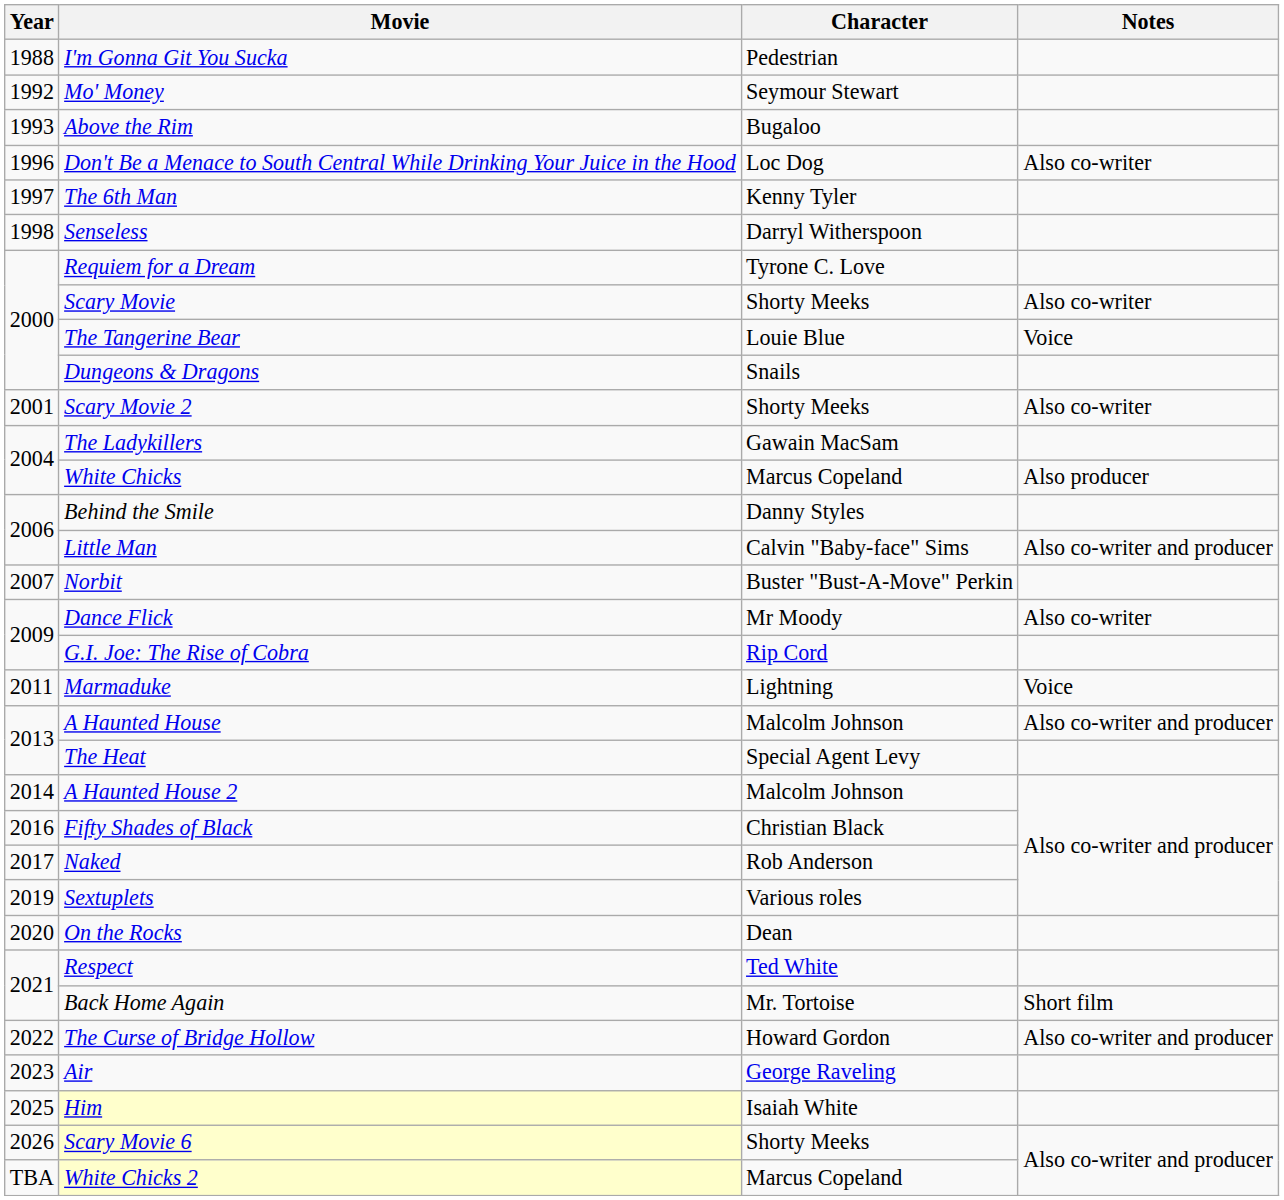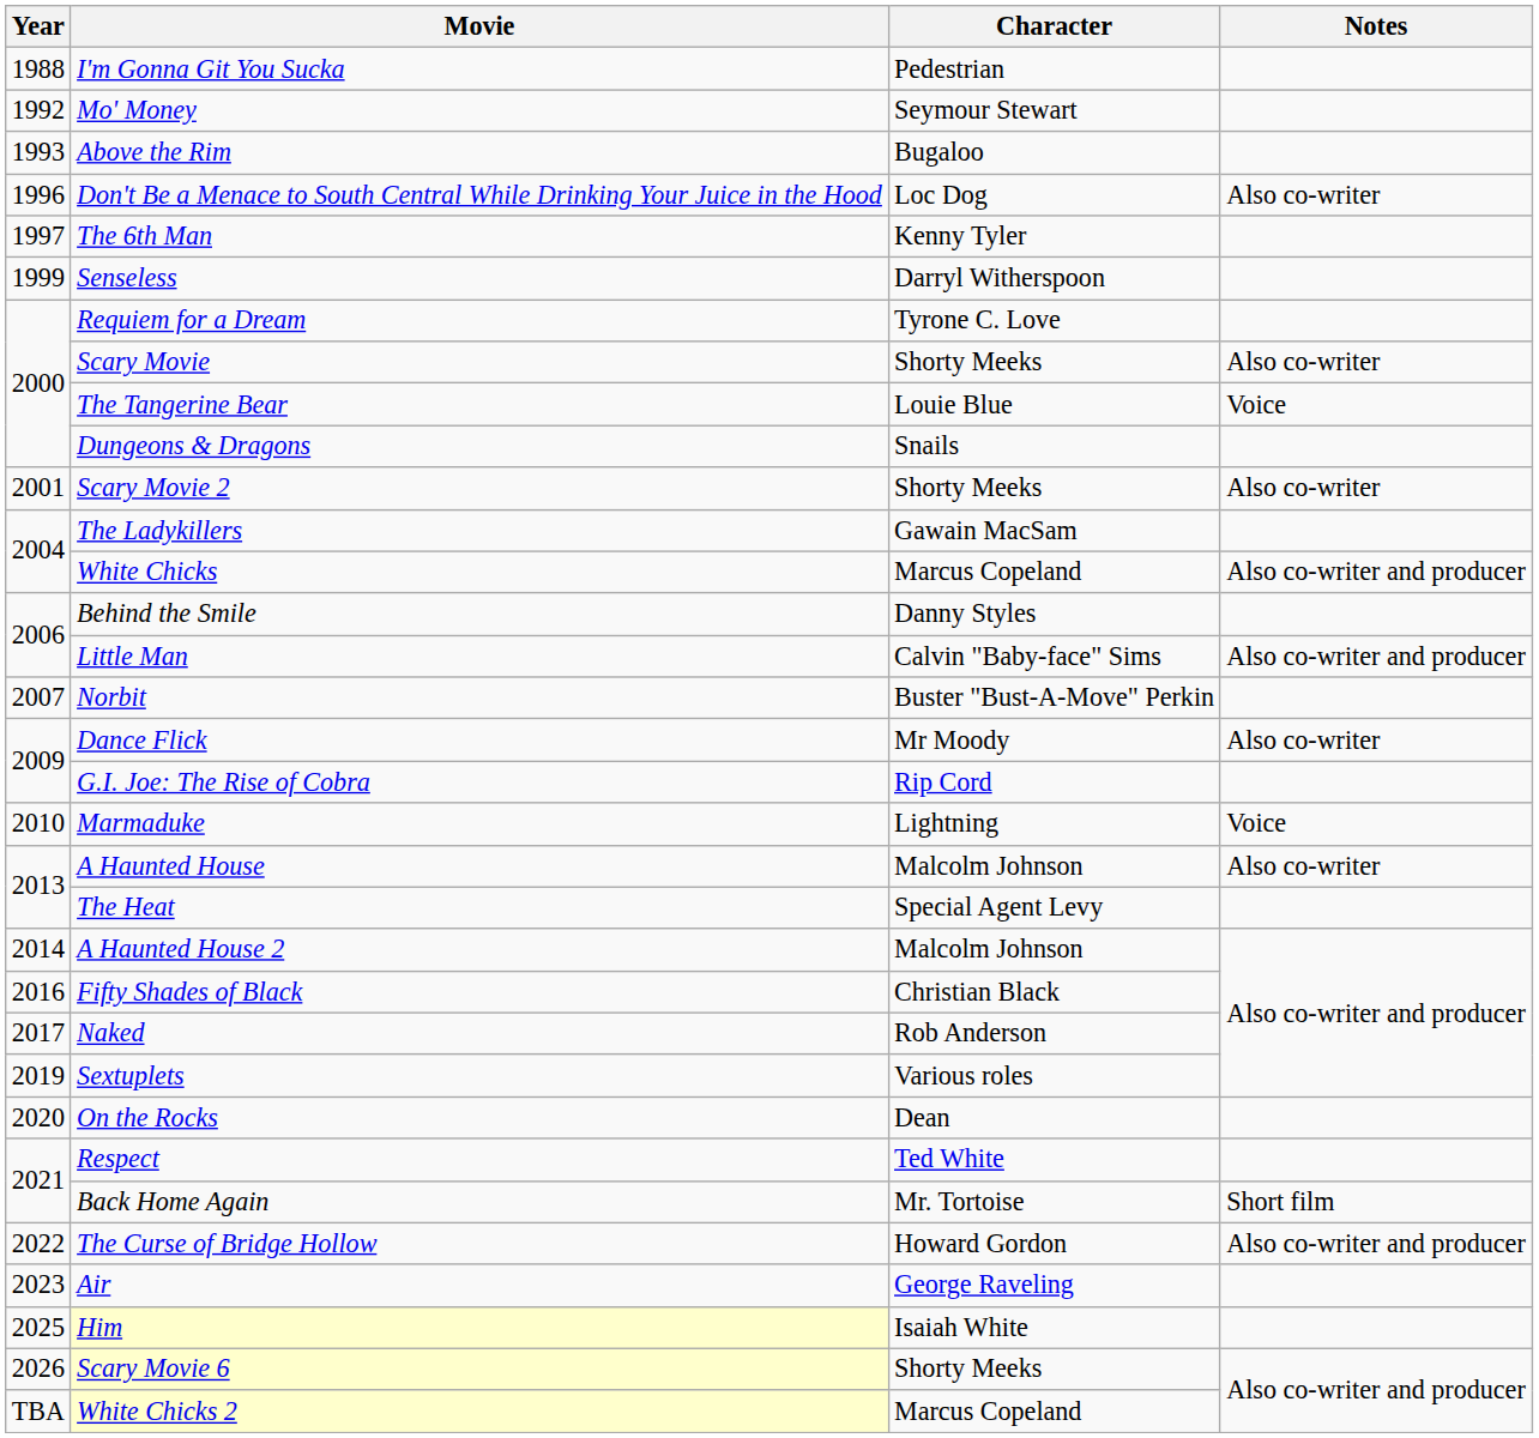Senseless | Year: 1998 -> 1999
White Chicks | Notes: Also producer -> Also co-writer and producer
Marmaduke | Year: 2011 -> 2010
A Haunted House | Notes: Also co-writer and producer -> Also co-writer
